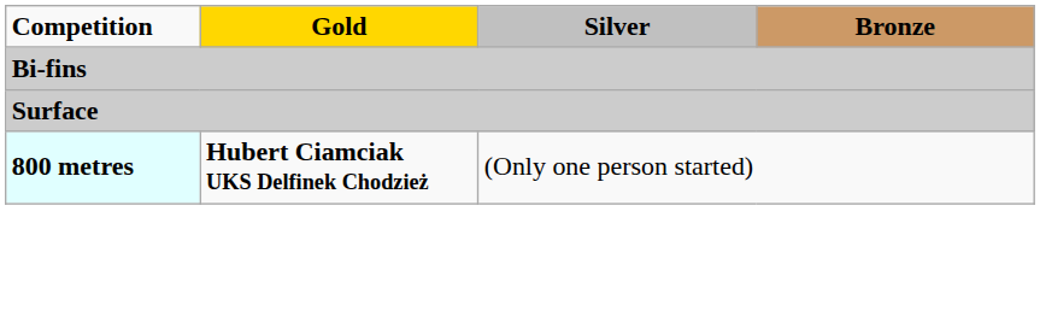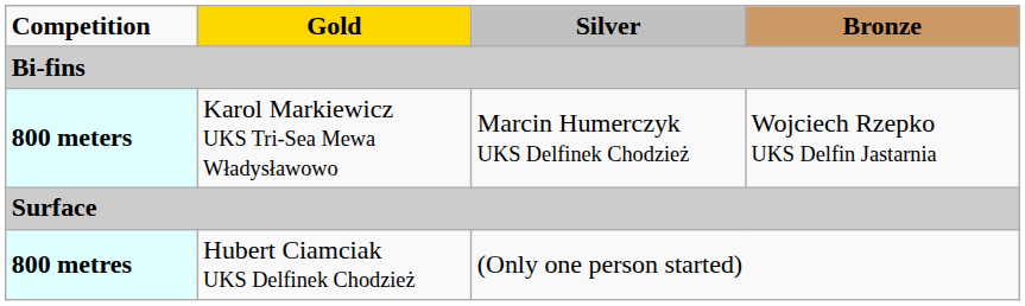+ row: 800 meters | Karol Markiewicz UKS Tri-Sea Mewa Władysławowo | Marcin Humerczyk UKS Delfinek Chodzież | Wojciech Rzepko UKS Delfin Jastarnia
800 metres | Gold: bold -> normal
